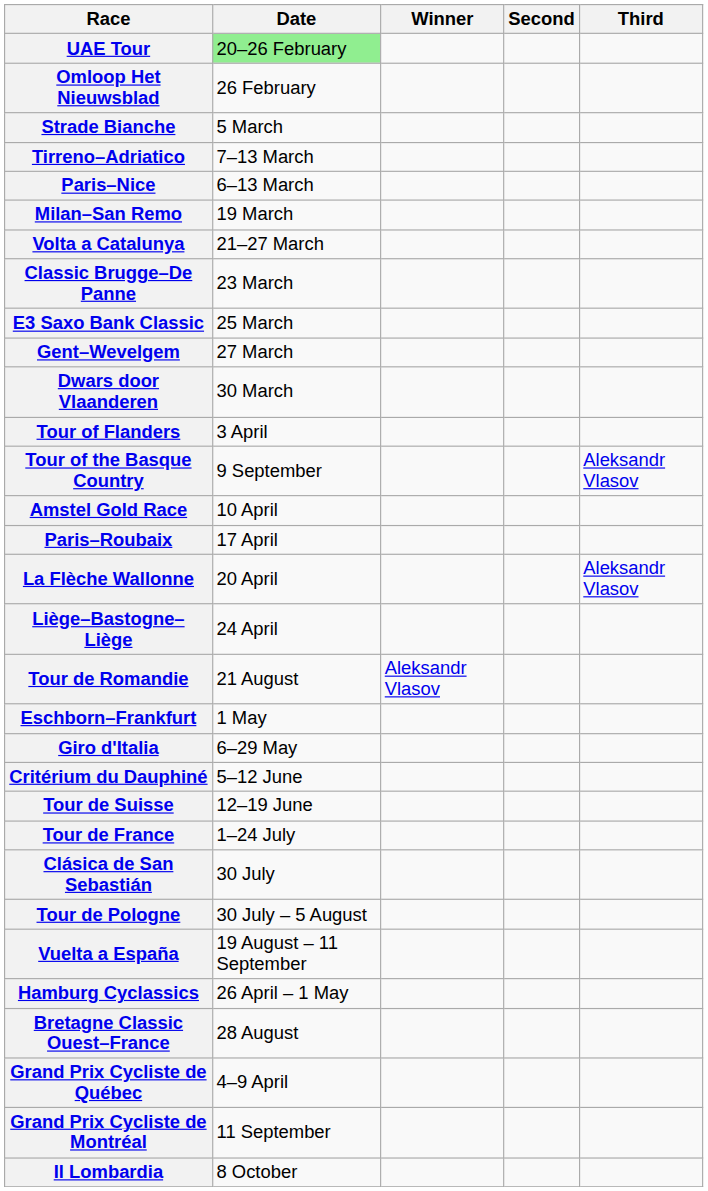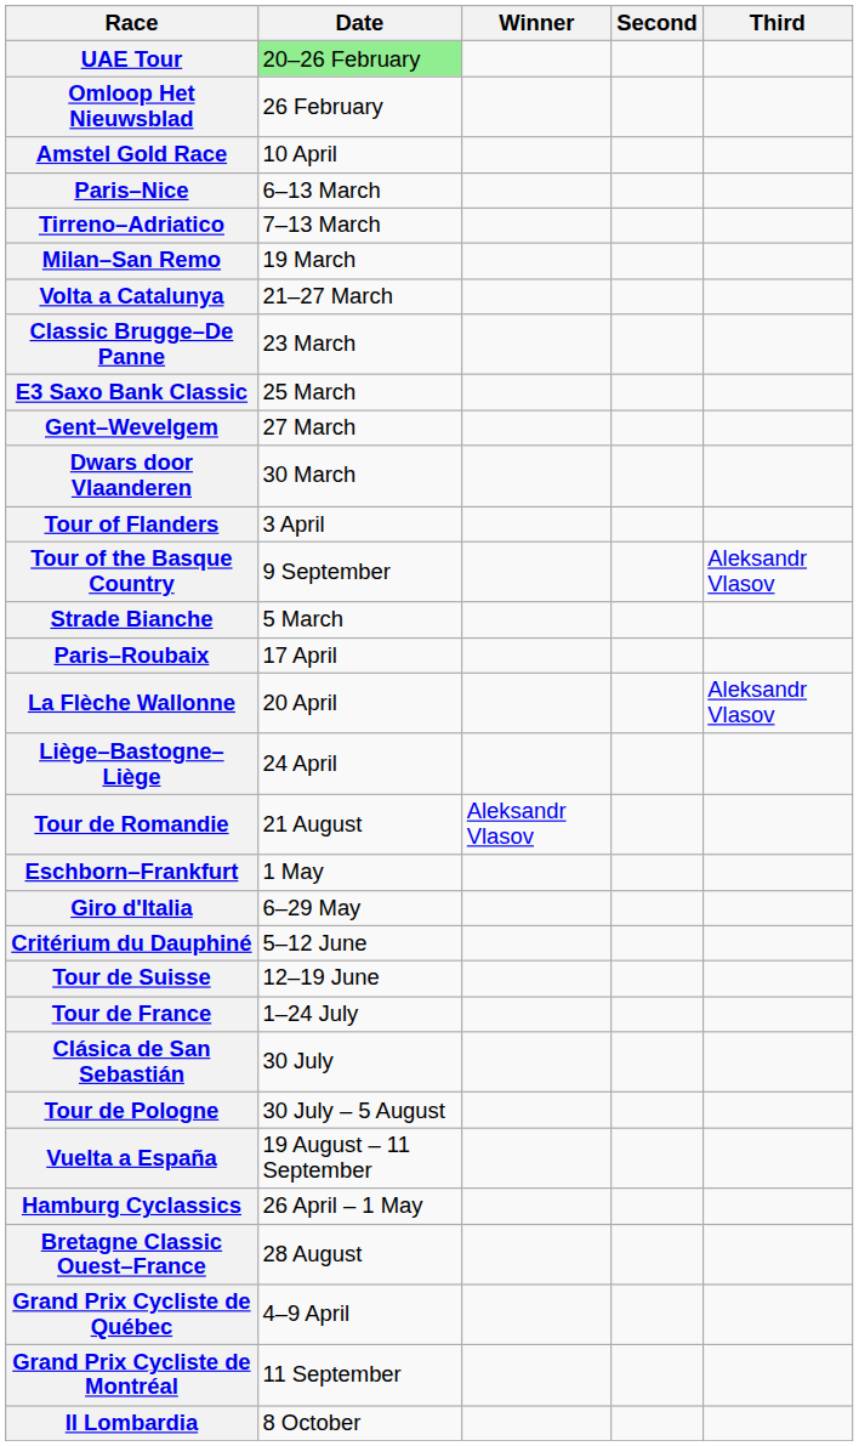rows swapped: Strade Bianche <-> Amstel Gold Race
rows swapped: Paris–Nice <-> Tirreno–Adriatico
